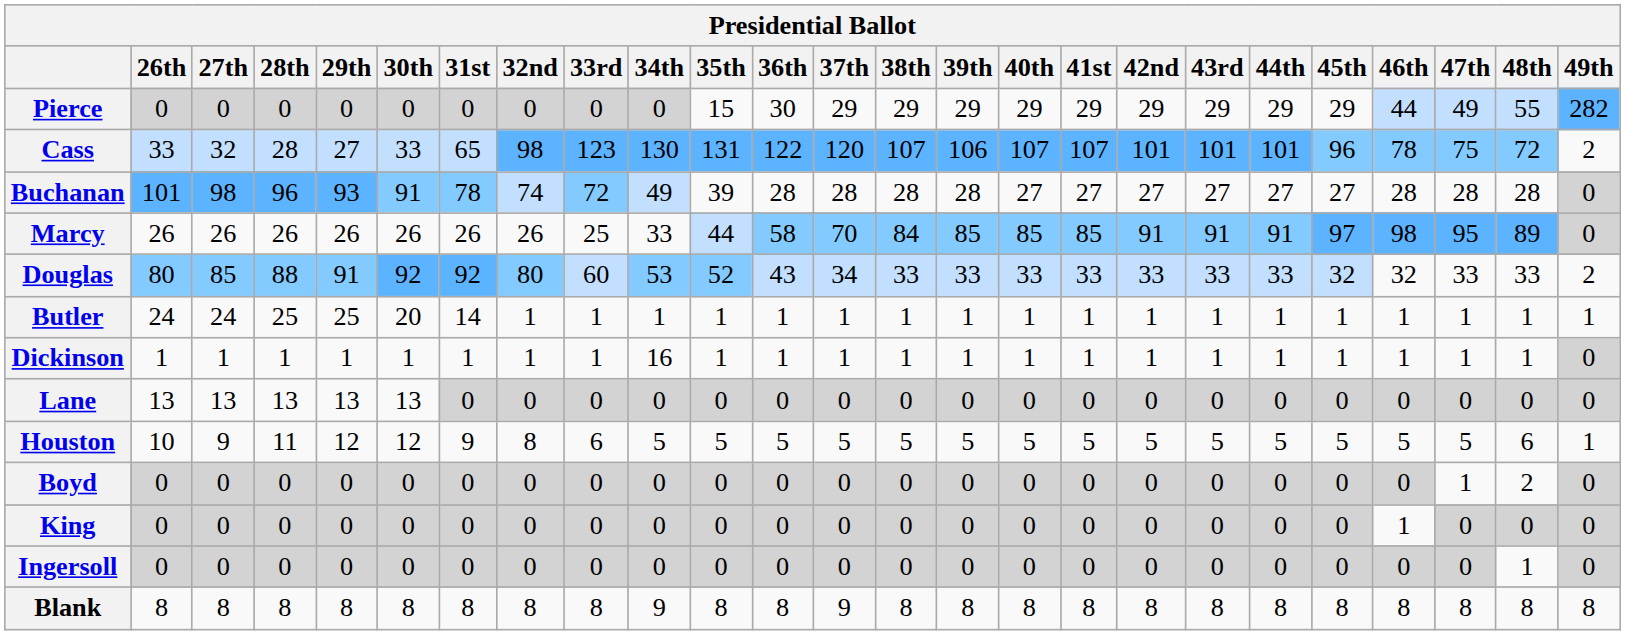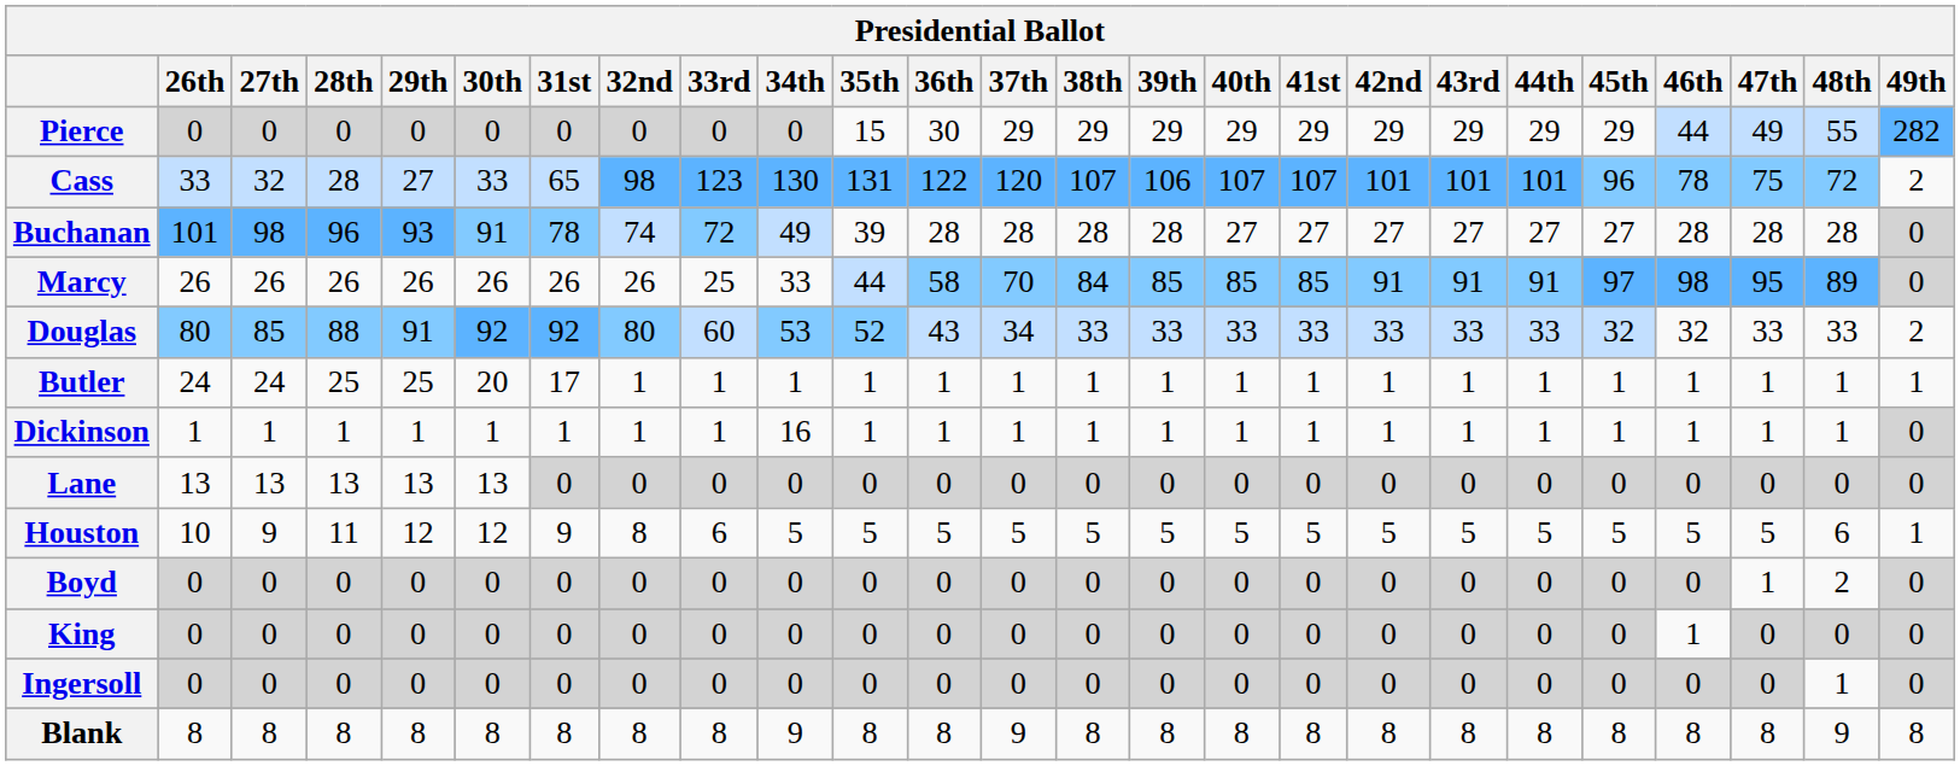Butler | 31st: 14 -> 17
Blank | 48th: 8 -> 9
